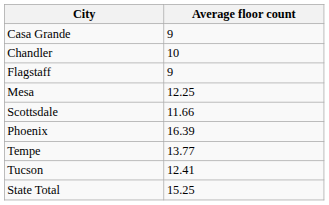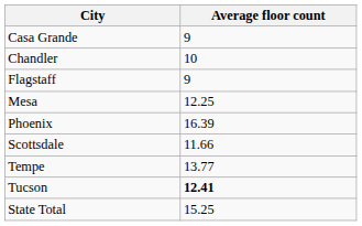rows swapped: Phoenix <-> Scottsdale
Tucson | Average floor count: normal -> bold
